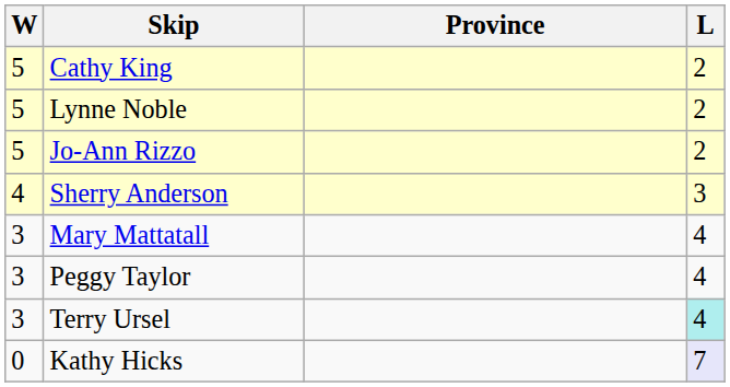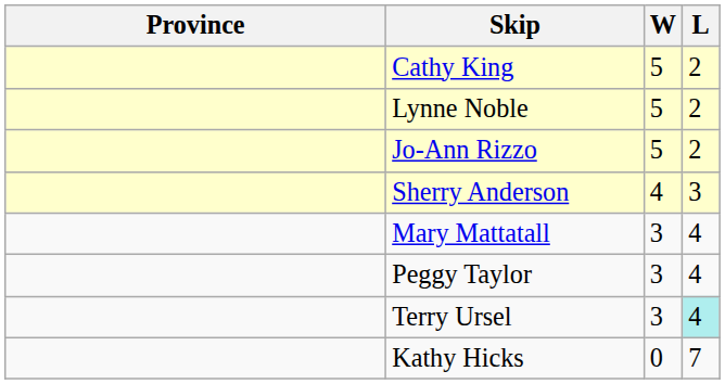columns swapped: Province <-> W
Kathy Hicks | L: lavender background -> no background
